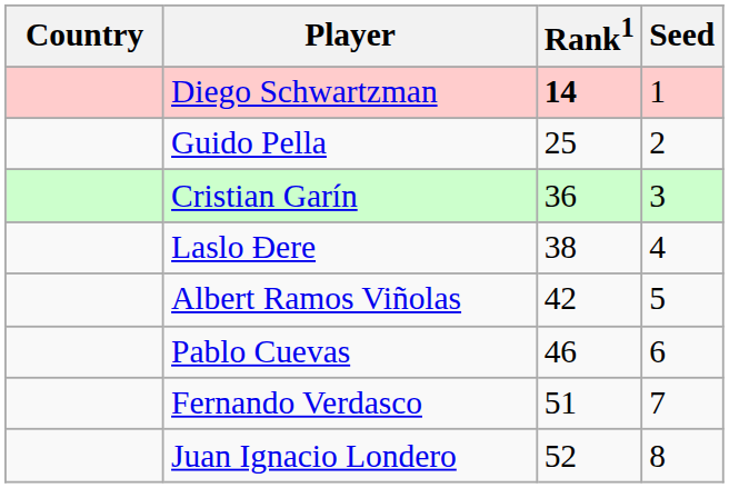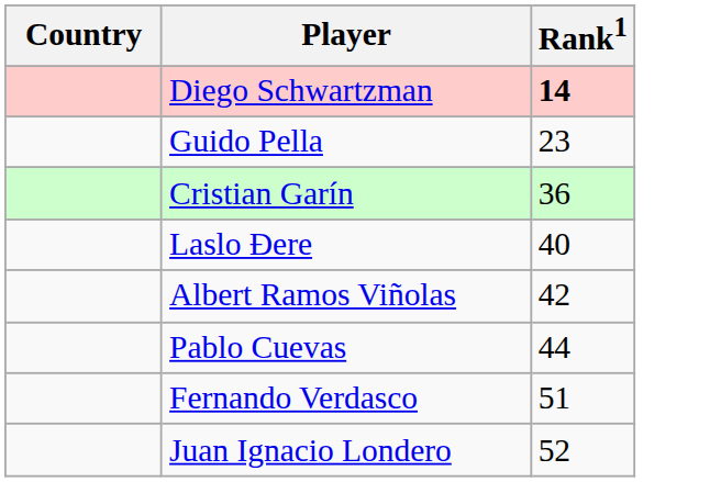- column: Seed | 1 | 2 | 3 | 4 | 5 | 6 | 7 | 8
Guido Pella | Rank1: 25 -> 23
Laslo Đere | Rank1: 38 -> 40
Pablo Cuevas | Rank1: 46 -> 44
